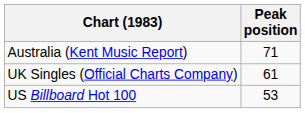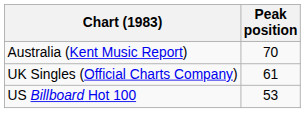Australia (Kent Music Report) | Peak position: 71 -> 70
